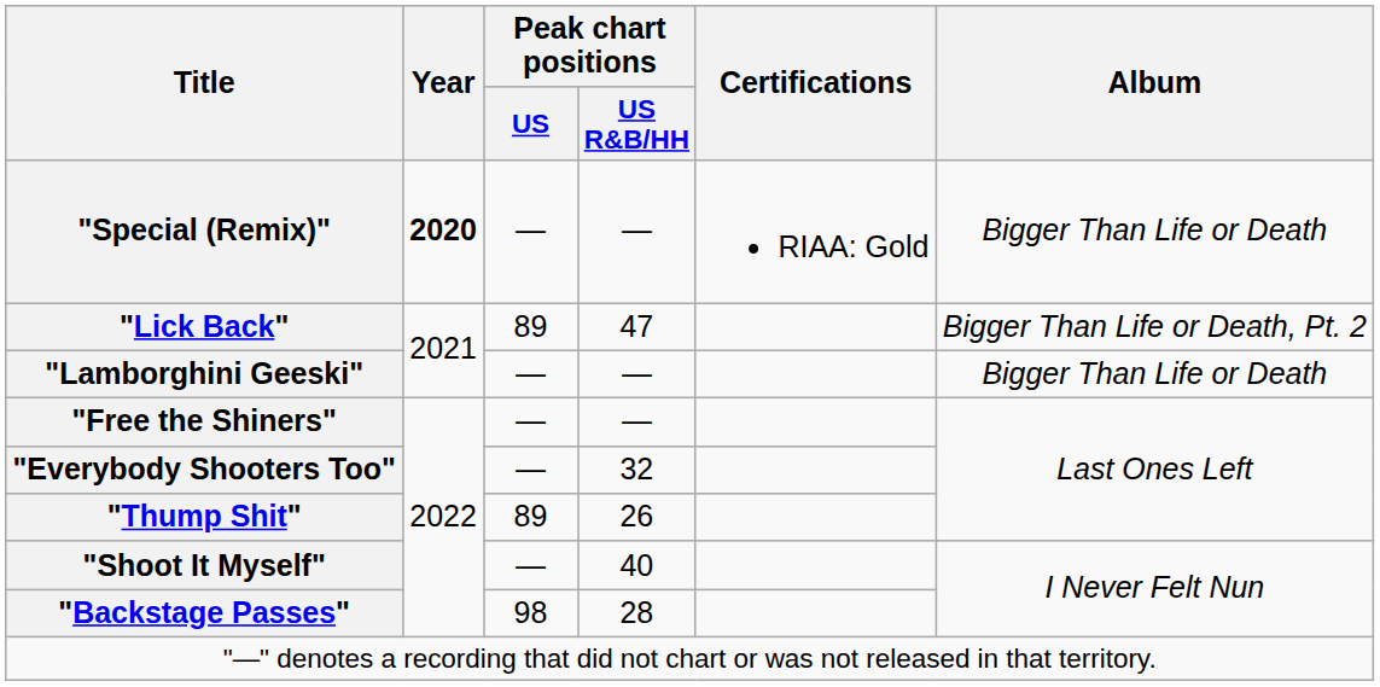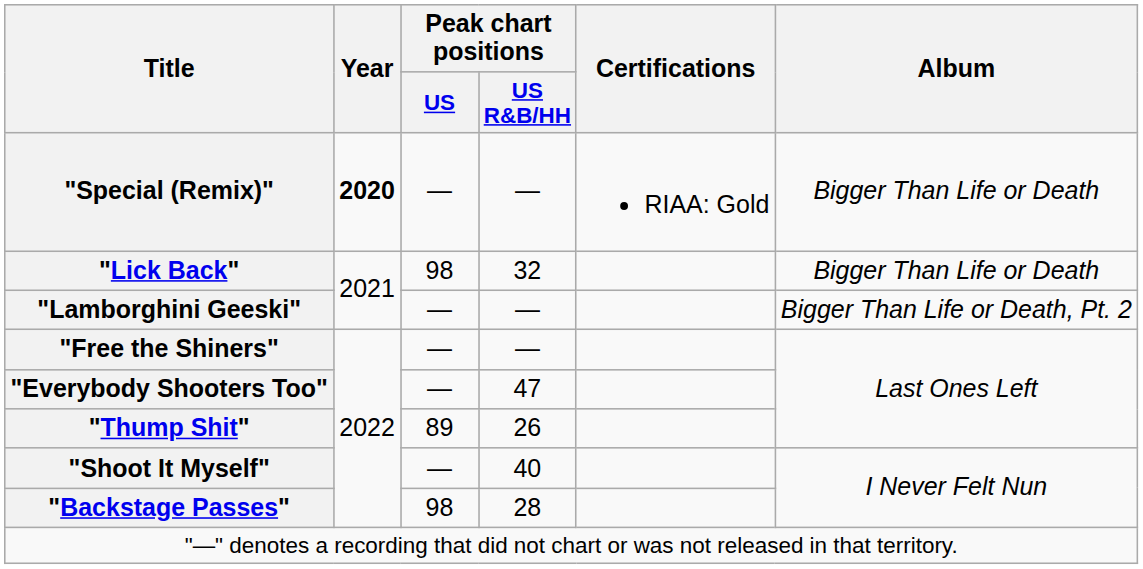"Lick Back" | Peak chart positions / US: 89 -> 98
"Lick Back" | Peak chart positions / US R&B/HH: 47 -> 32
"Lick Back" | Album: Bigger Than Life or Death, Pt. 2 -> Bigger Than Life or Death
"Lamborghini Geeski" | Album: Bigger Than Life or Death -> Bigger Than Life or Death, Pt. 2
"Everybody Shooters Too" | Peak chart positions / US R&B/HH: 32 -> 47
